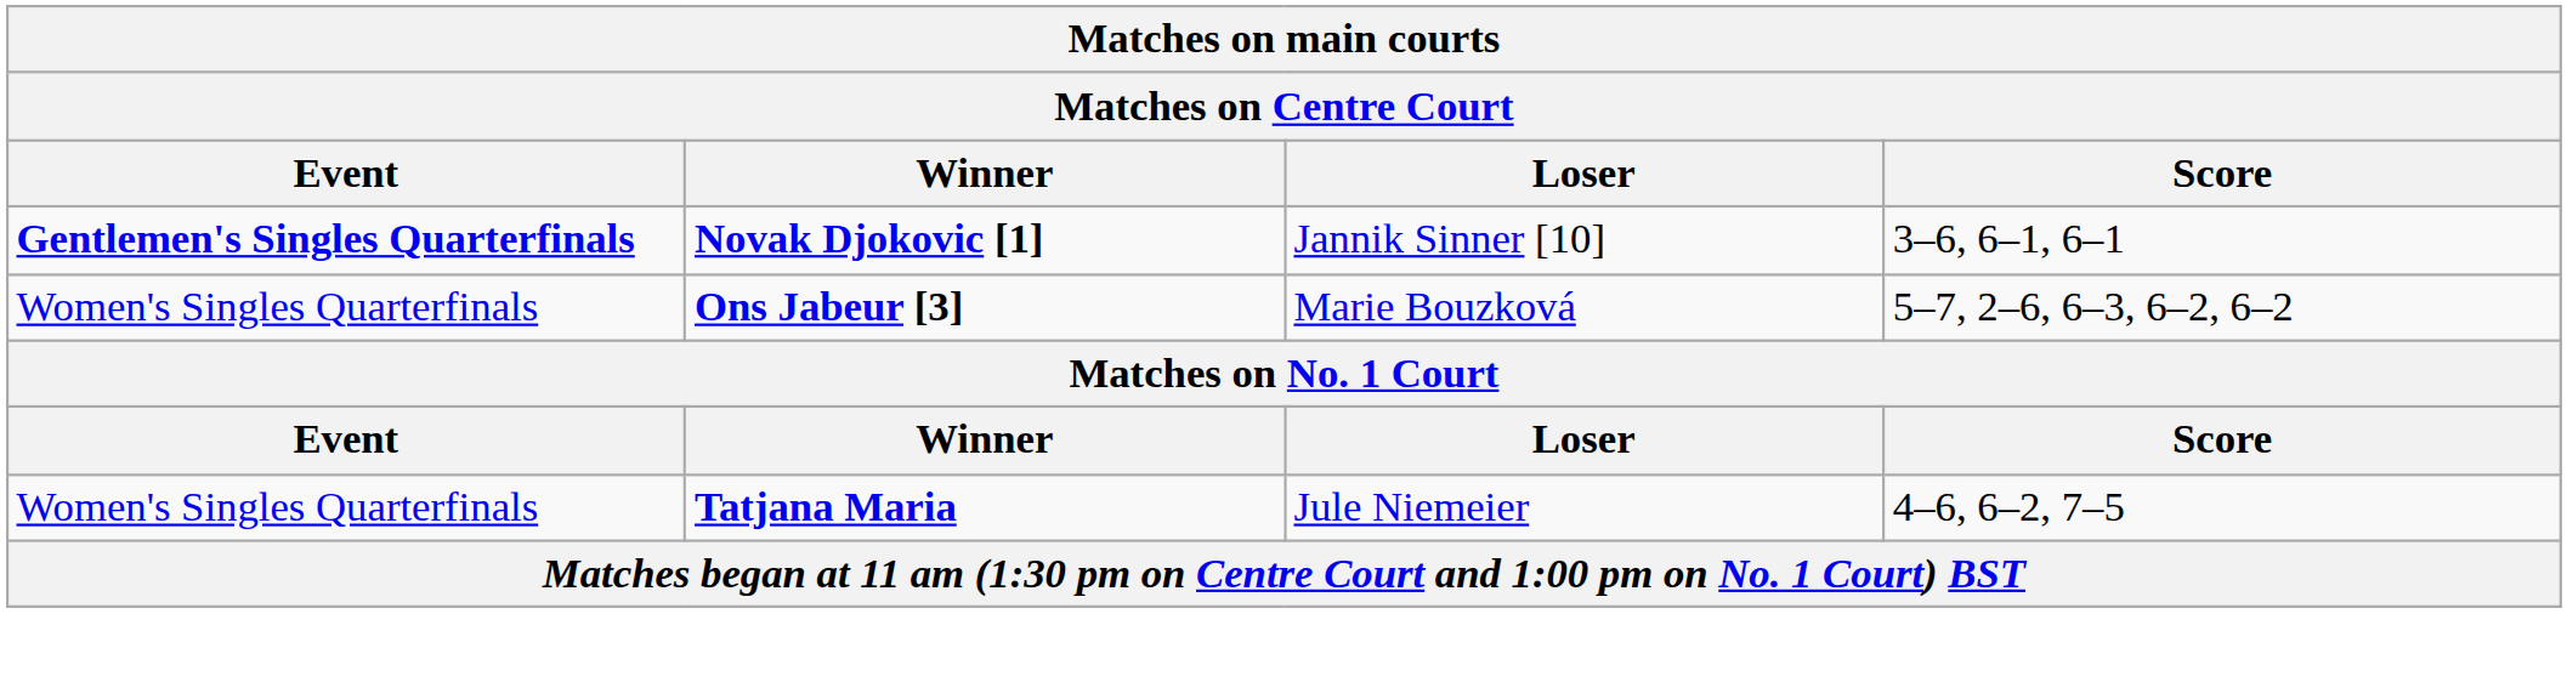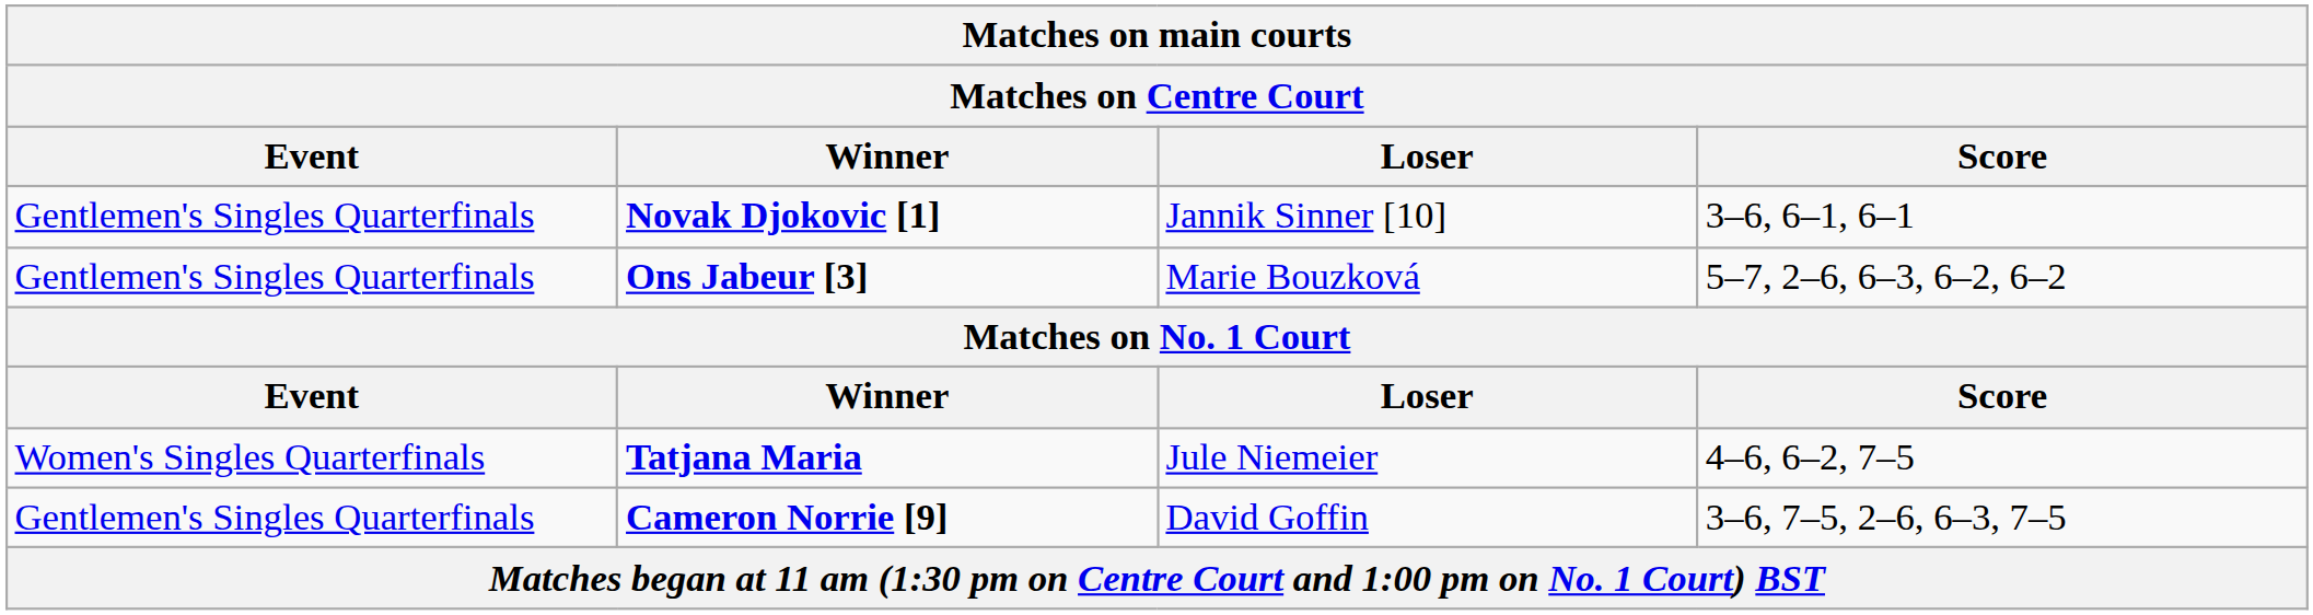Novak Djokovic [1] | Event: bold -> normal
Ons Jabeur [3] | Event: Women's Singles Quarterfinals -> Gentlemen's Singles Quarterfinals
+ row: Gentlemen's Singles Quarterfinals | Cameron Norrie [9] | David Goffin | 3–6, 7–5, 2–6, 6–3, 7–5
